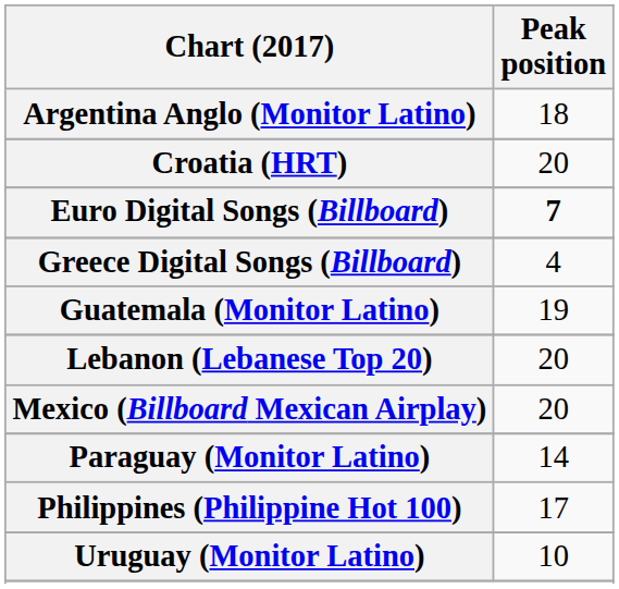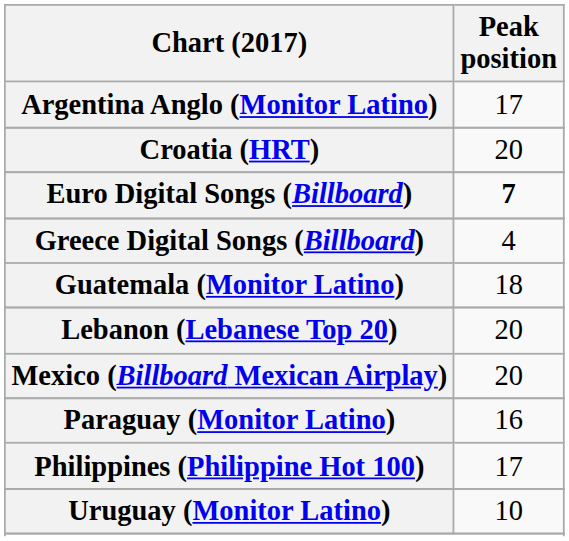Argentina Anglo (Monitor Latino) | Peak position: 18 -> 17
Guatemala (Monitor Latino) | Peak position: 19 -> 18
Paraguay (Monitor Latino) | Peak position: 14 -> 16
